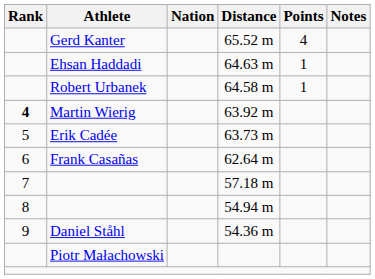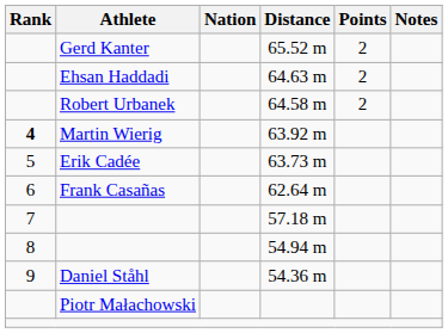65.52 m | Points: 4 -> 2
64.63 m | Points: 1 -> 2
64.58 m | Points: 1 -> 2
